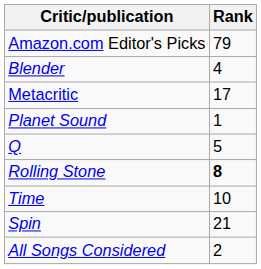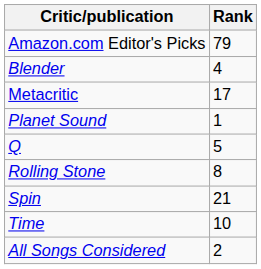Rolling Stone | Rank: bold -> normal
rows swapped: Spin <-> Time
